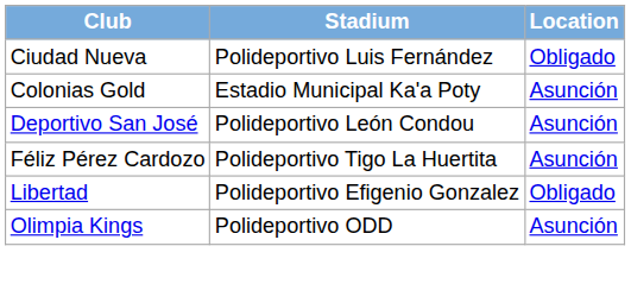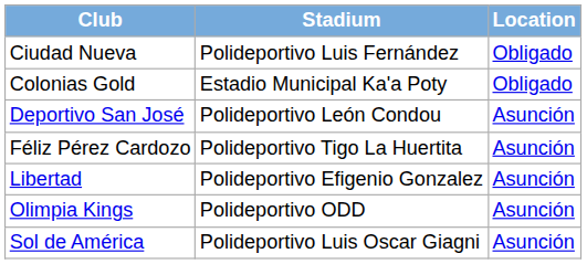Colonias Gold | Location: Asunción -> Obligado
Libertad | Location: Obligado -> Asunción
+ row: Sol de América | Polideportivo Luis Oscar Giagni | Asunción
